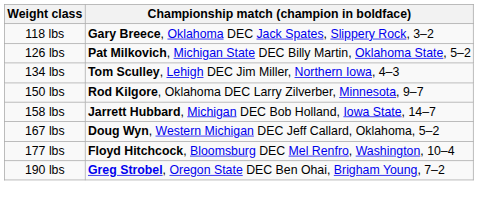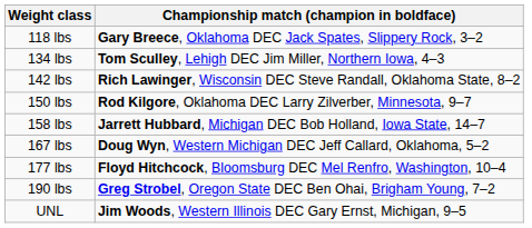- row: 126 lbs | Pat Milkovich, Michigan State DEC Billy Martin, Oklahoma State, 5–2
+ row: 142 lbs | Rich Lawinger, Wisconsin DEC Steve Randall, Oklahoma State, 8–2
+ row: UNL | Jim Woods, Western Illinois DEC Gary Ernst, Michigan, 9–5
